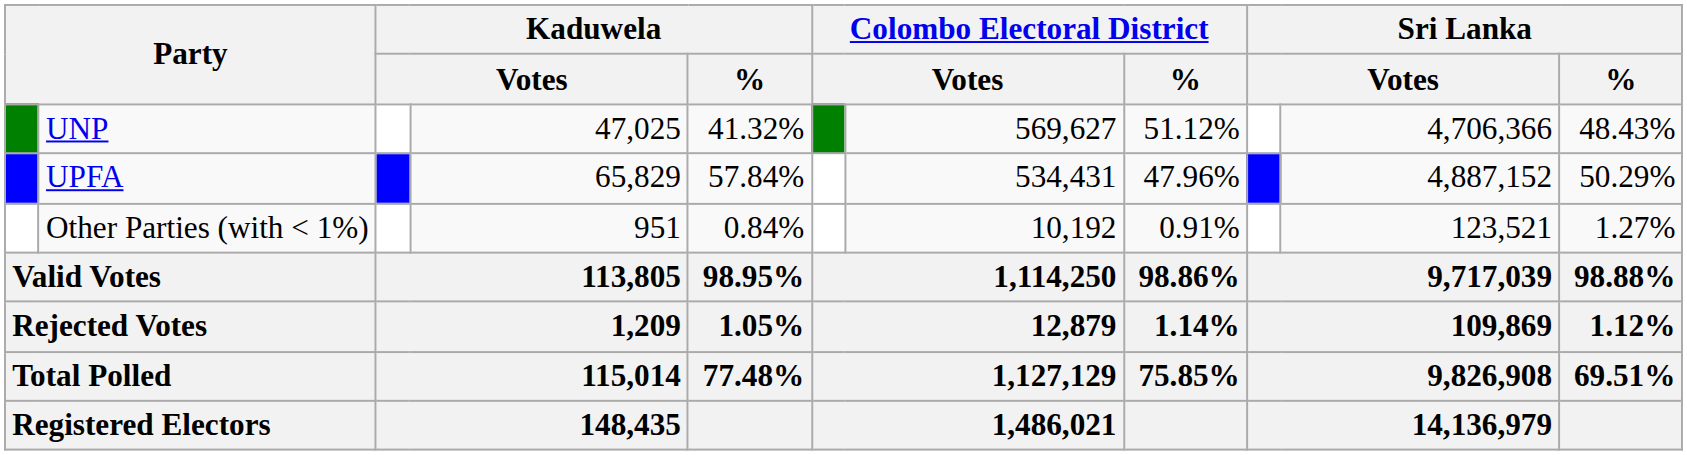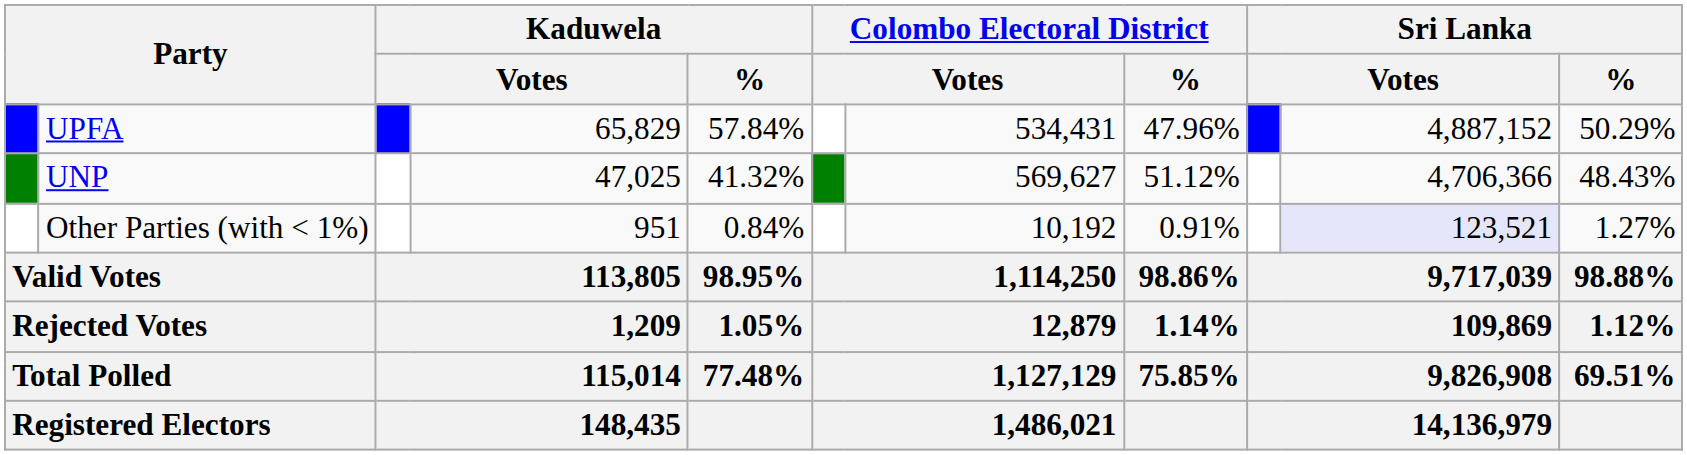rows swapped: UPFA <-> UNP
Other Parties (with < 1%) | column 10: no background -> lavender background
